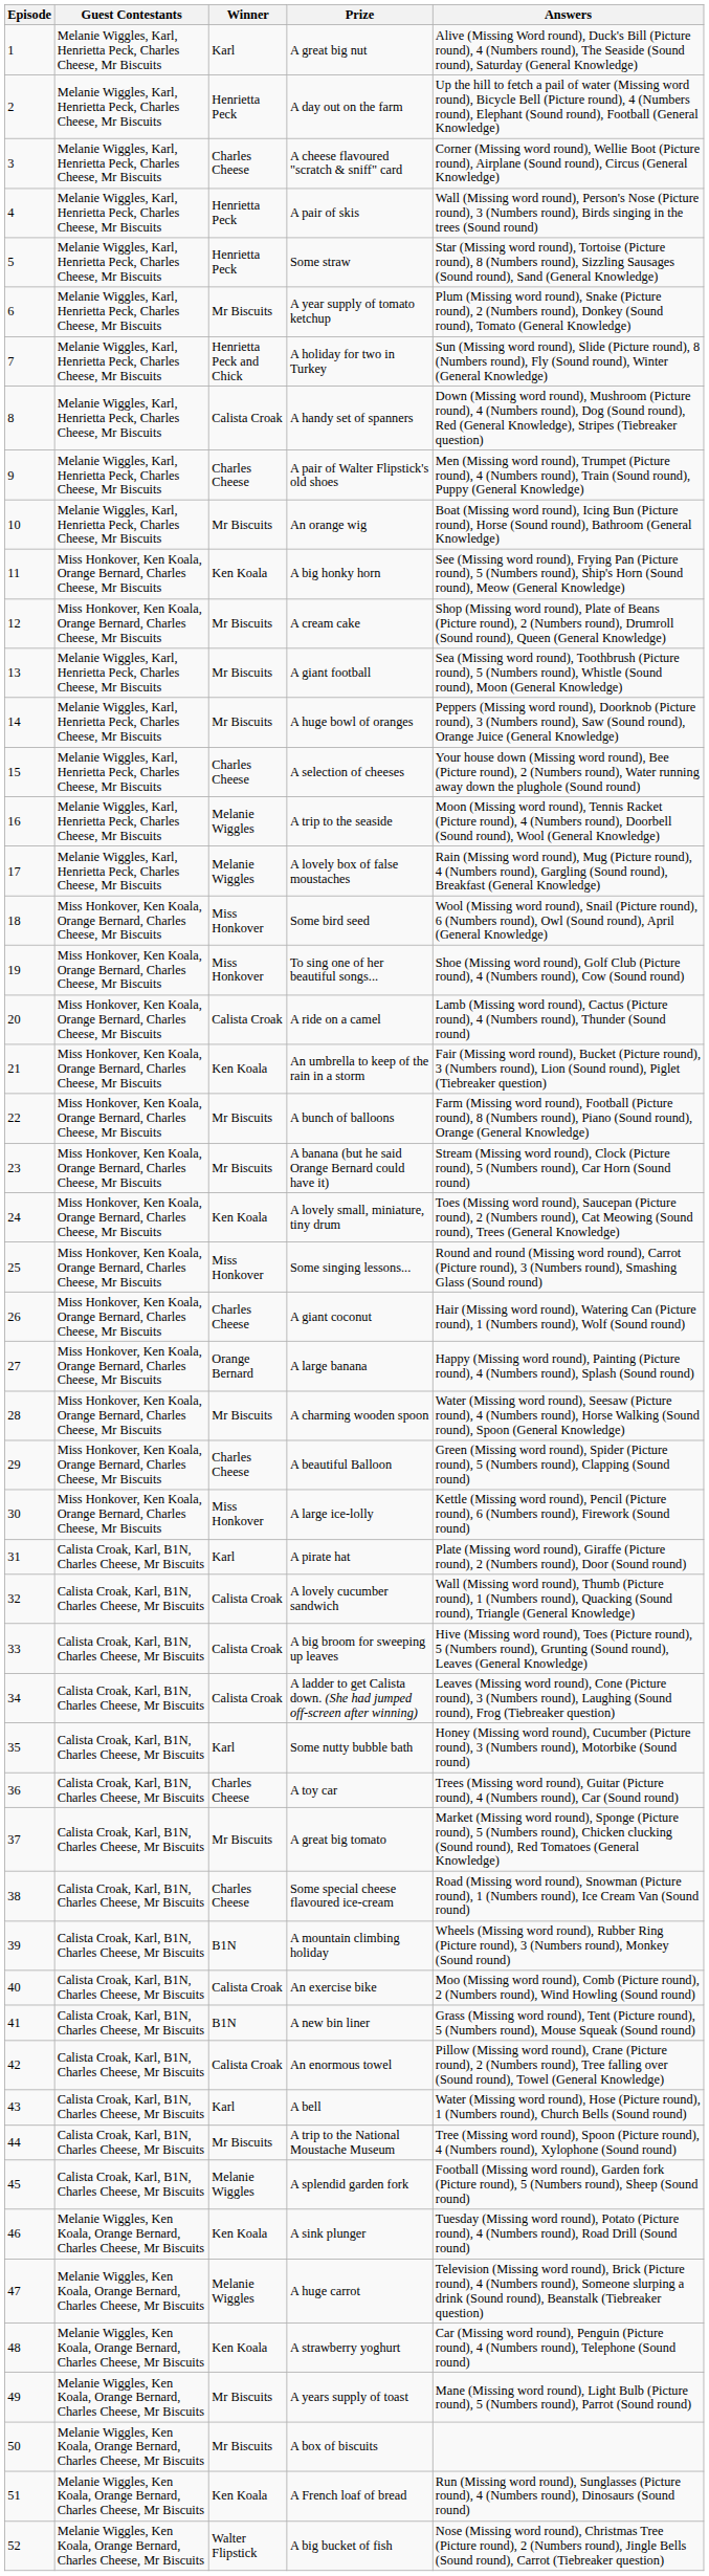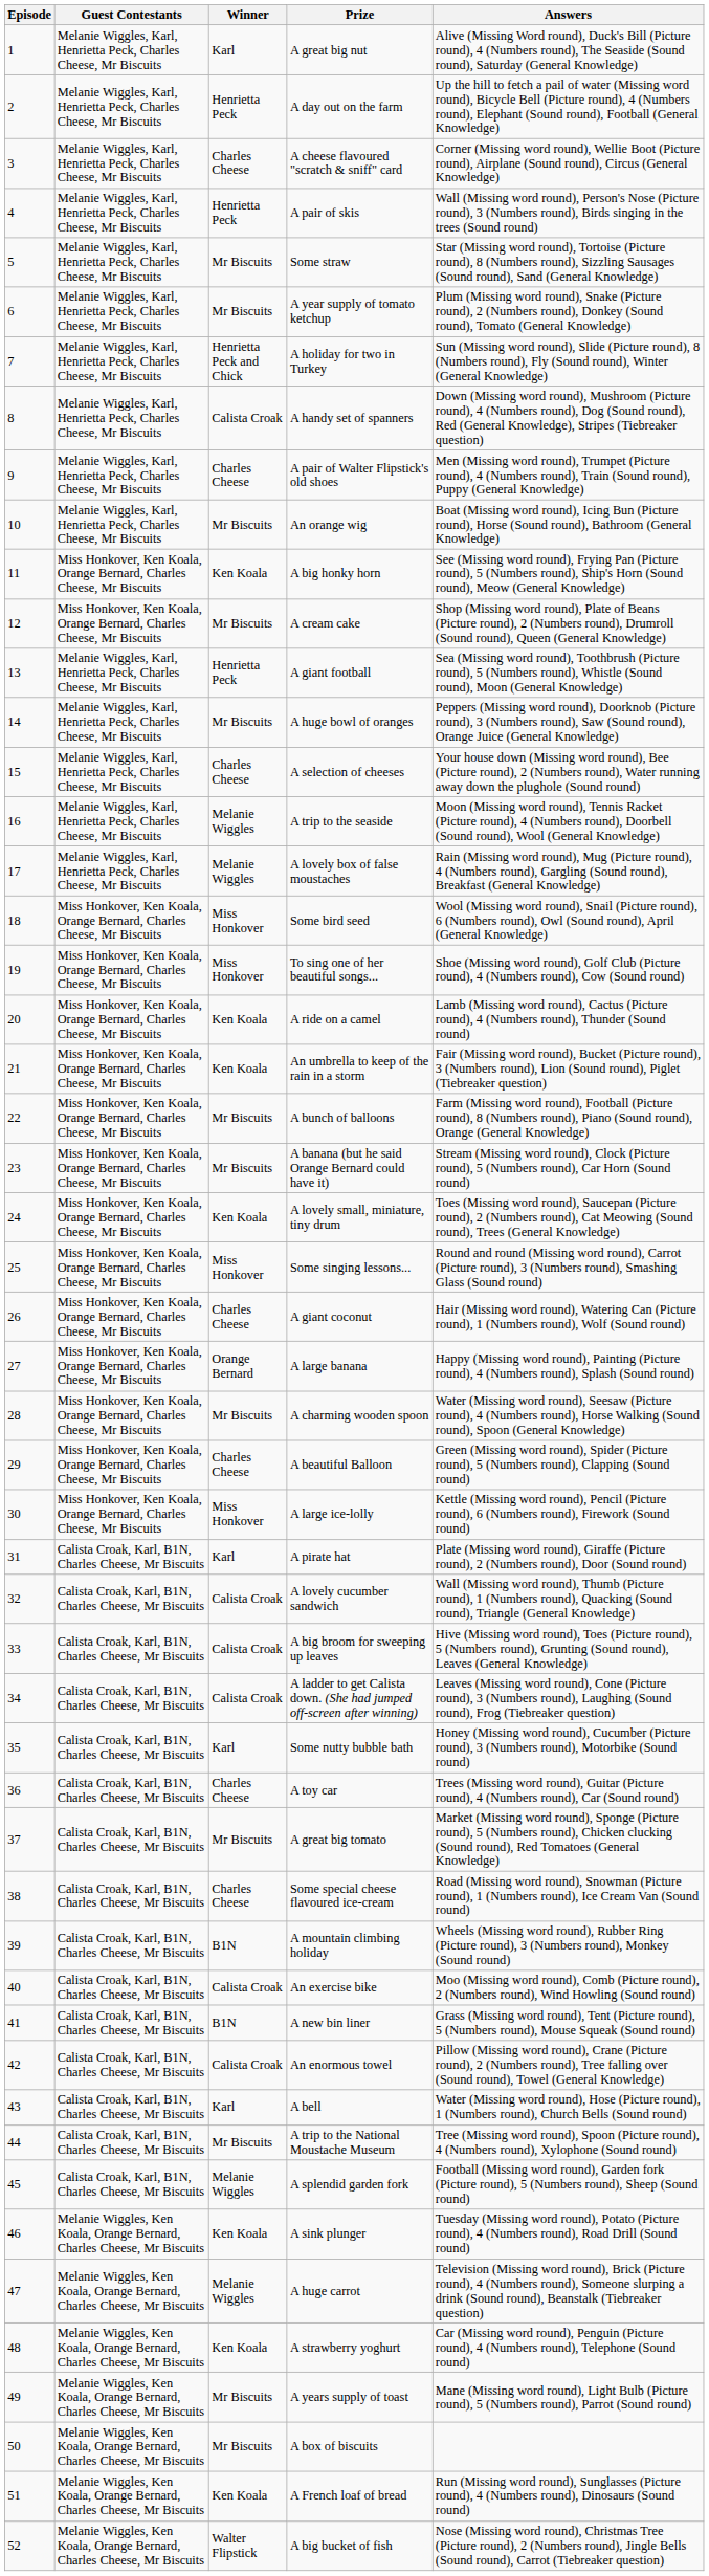Some straw | Winner: Henrietta Peck -> Mr Biscuits
A giant football | Winner: Mr Biscuits -> Henrietta Peck
A ride on a camel | Winner: Calista Croak -> Ken Koala
